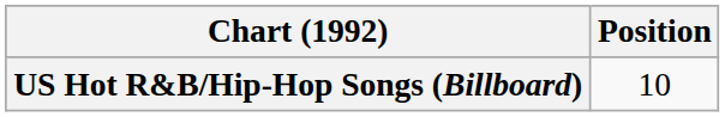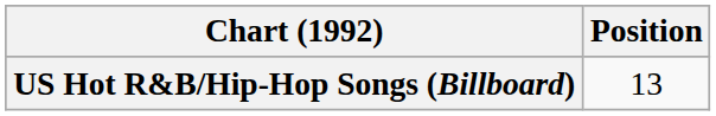US Hot R&B/Hip-Hop Songs (Billboard) | Position: 10 -> 13
